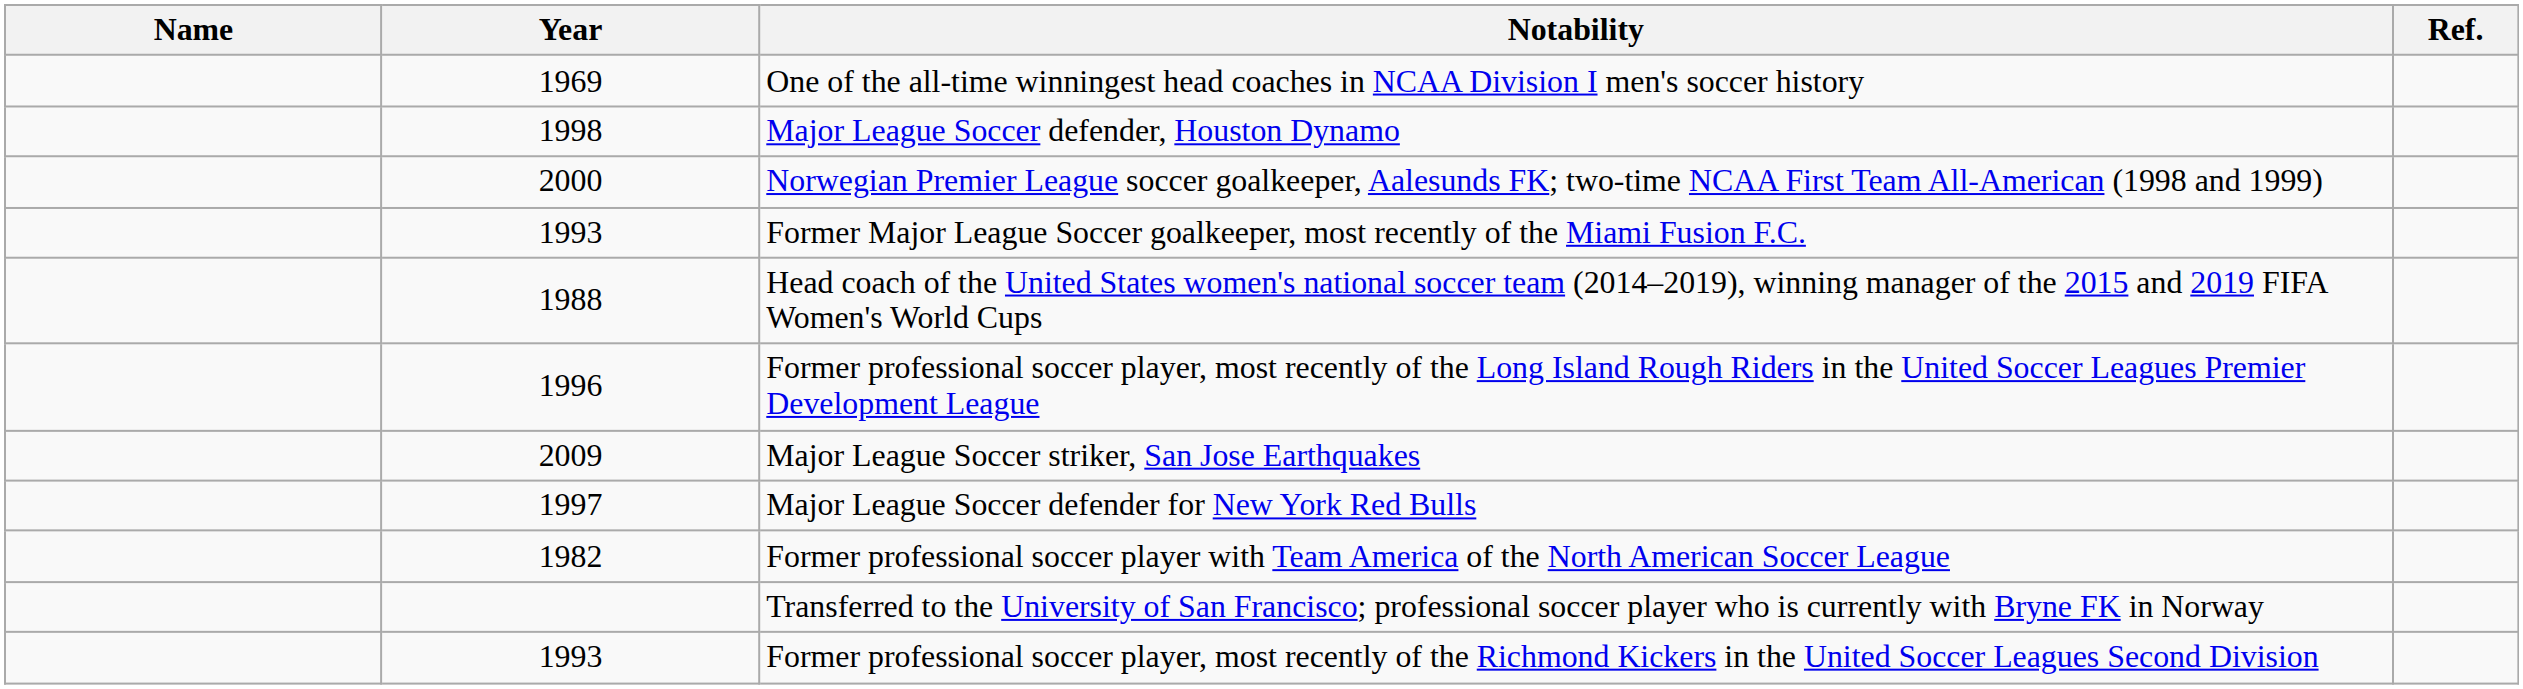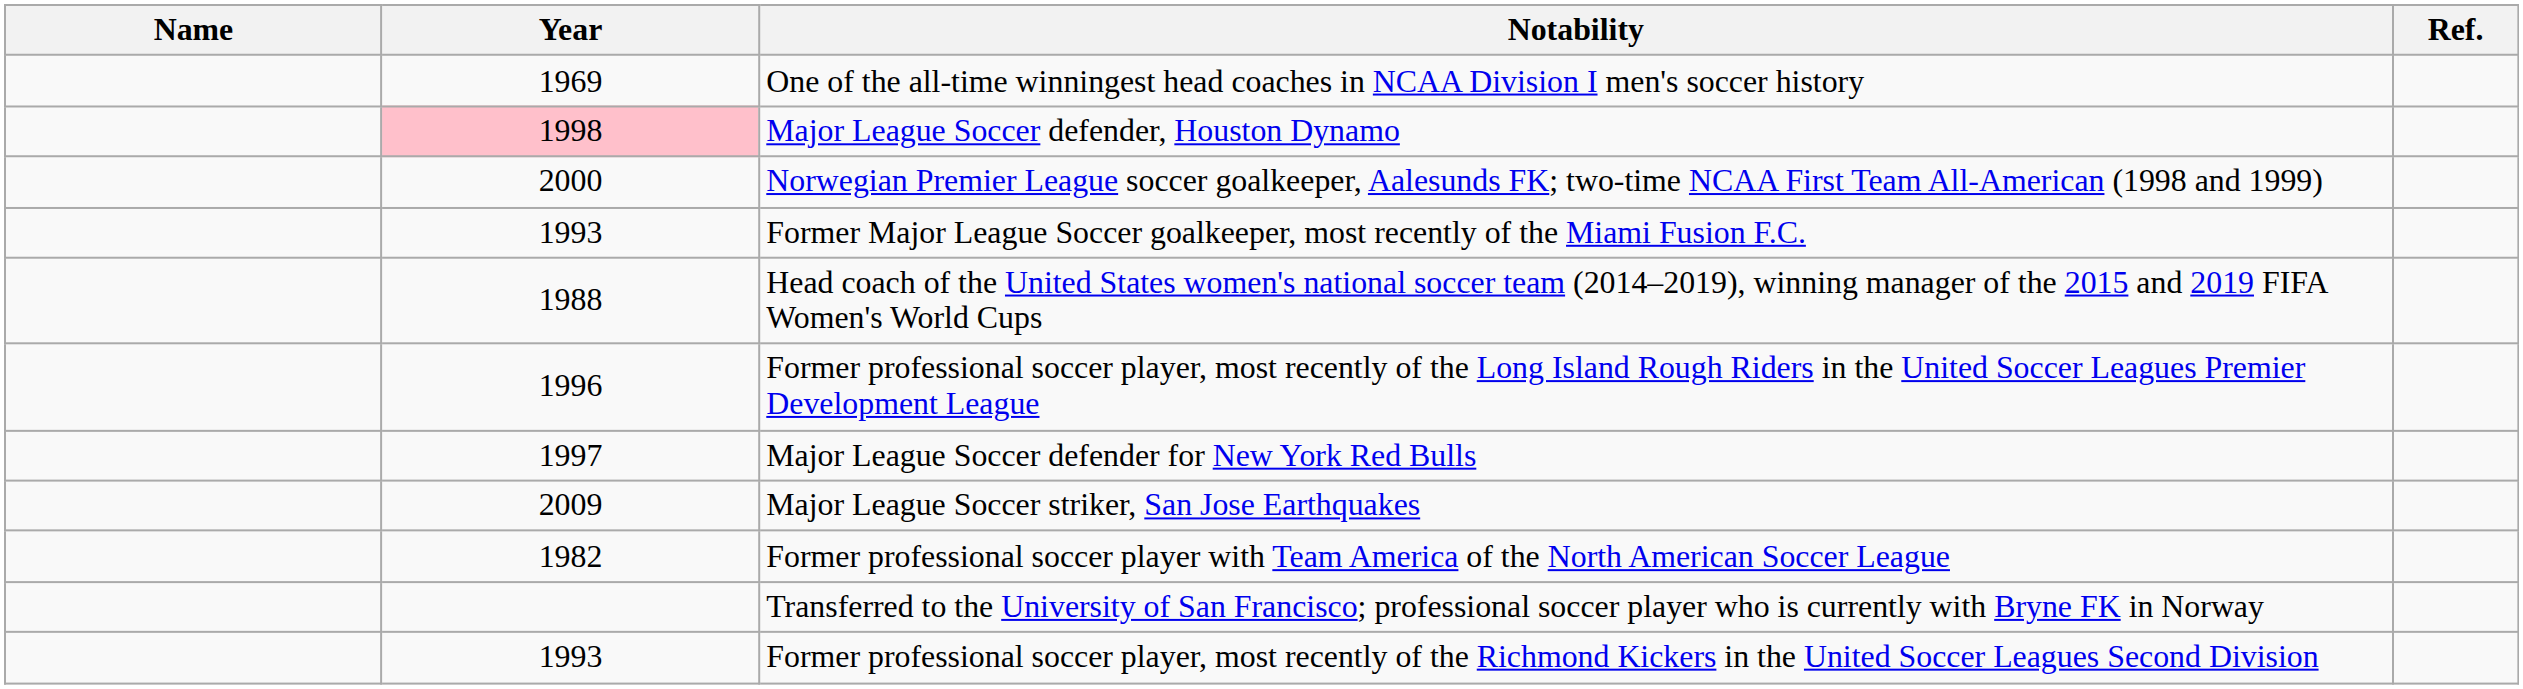Major League Soccer defender, Houston Dynamo | Year: no background -> pink background
rows swapped: Major League Soccer striker, San Jose Earthquakes <-> Major League Soccer defender for New York Red Bulls
